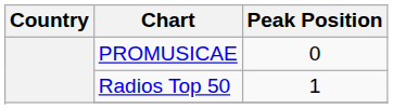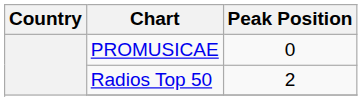Radios Top 50 | Peak Position: 1 -> 2
